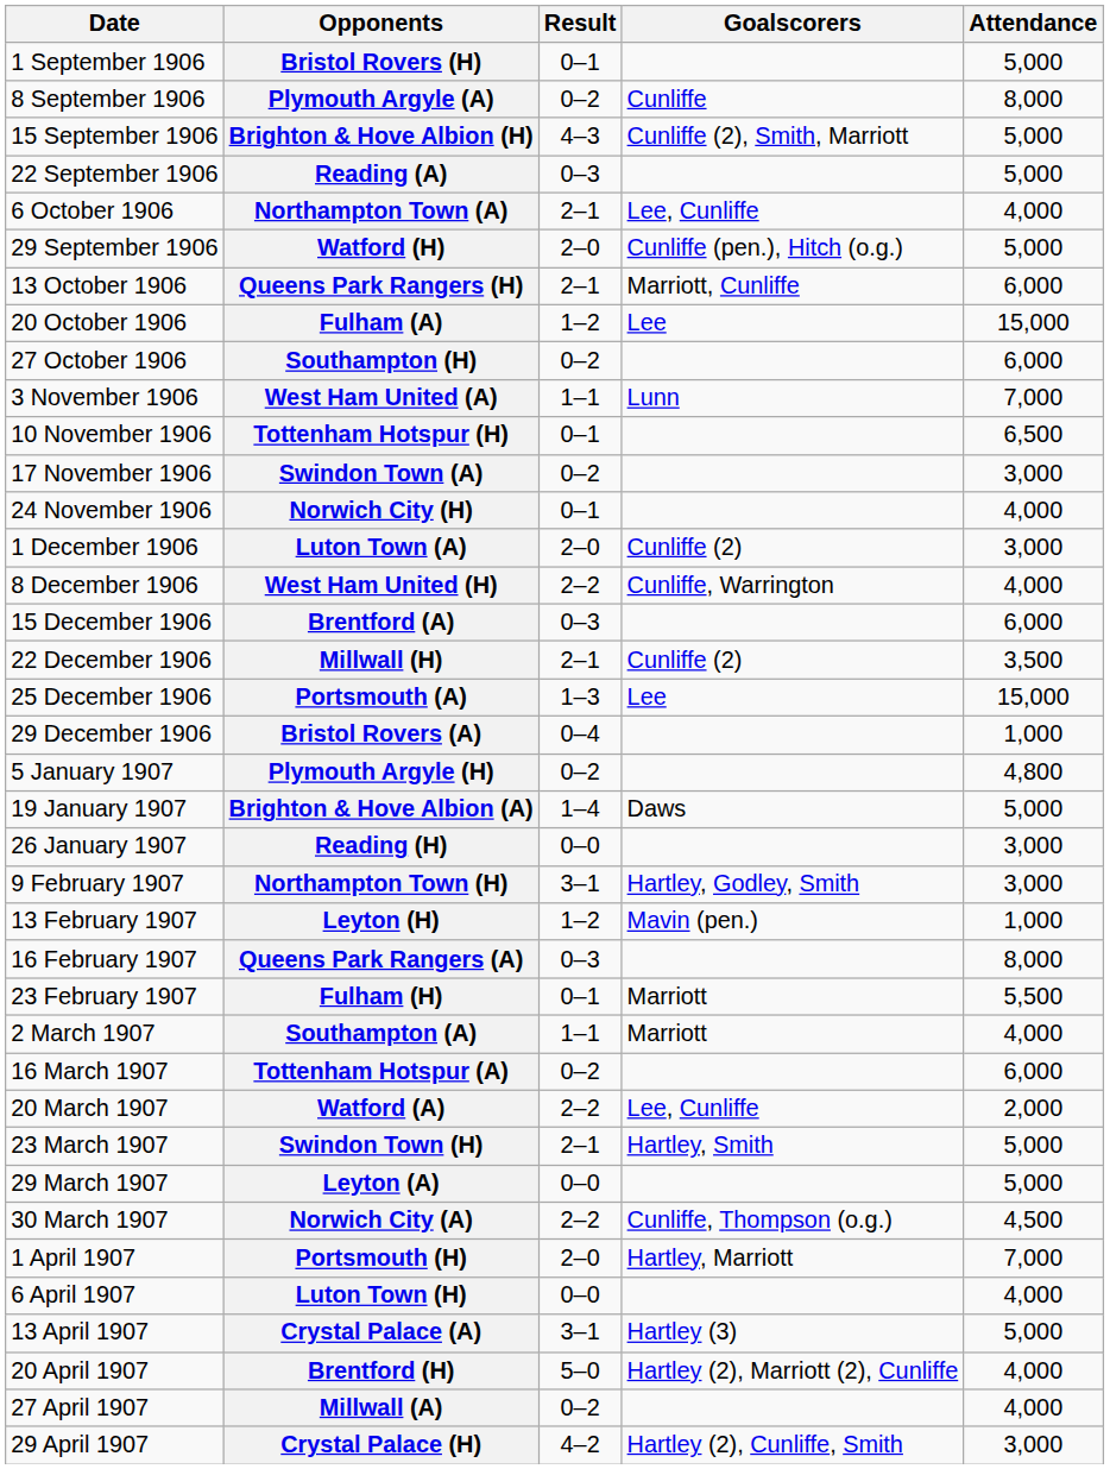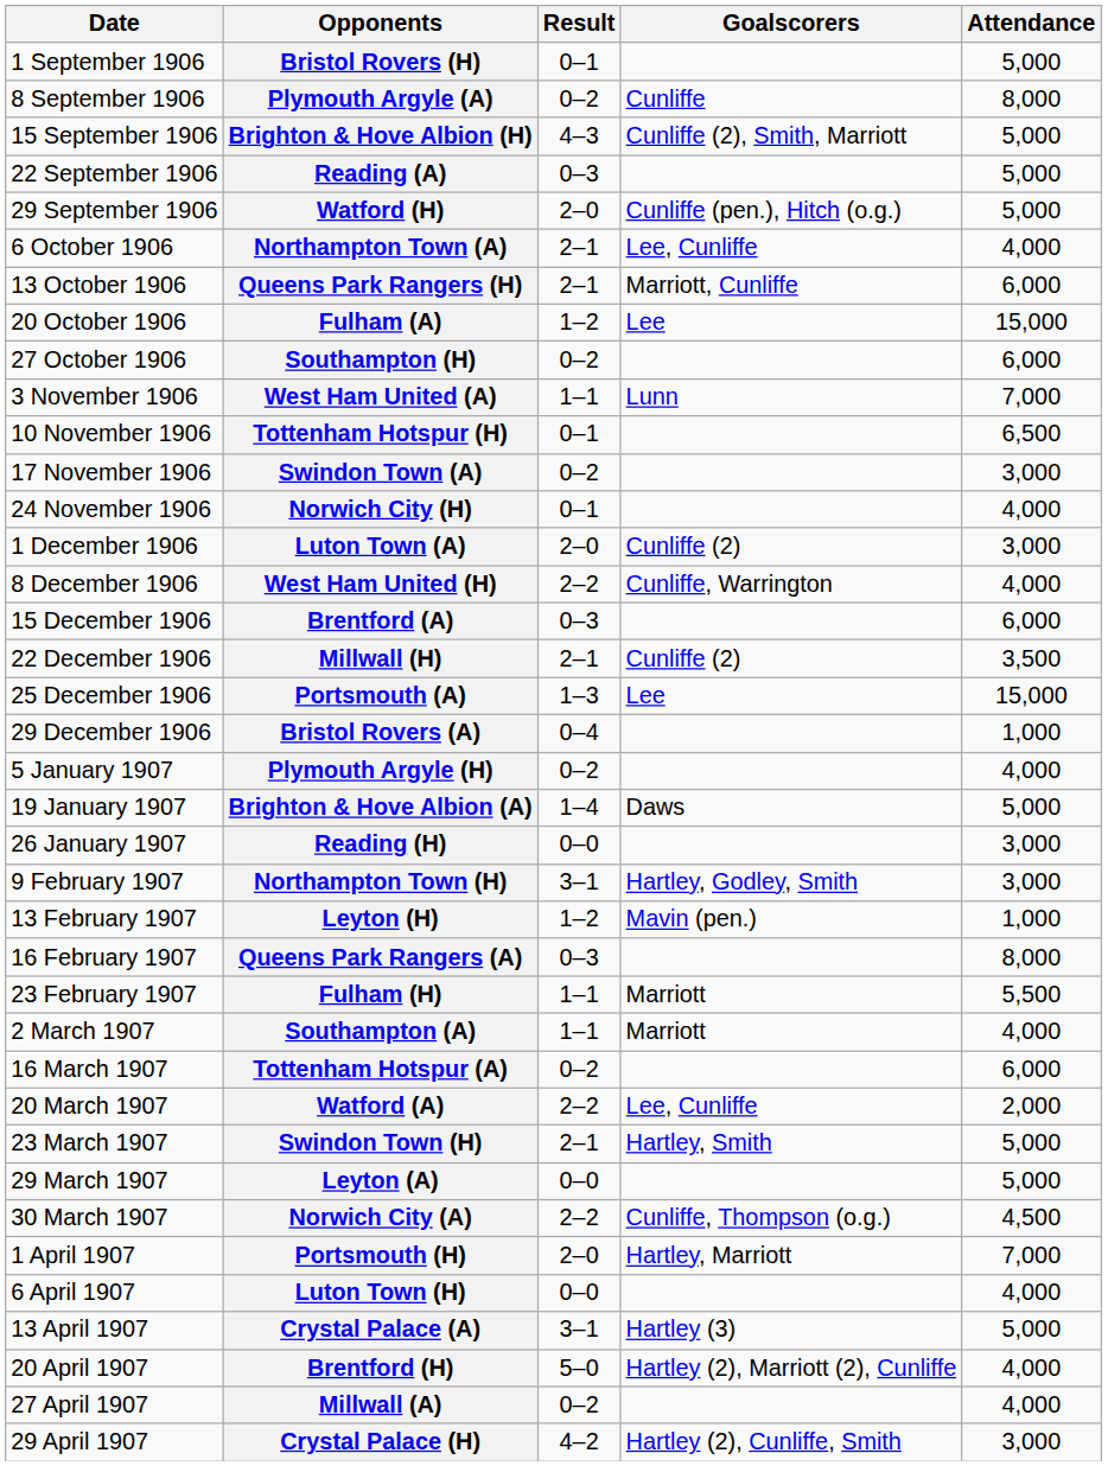rows swapped: Watford (H) <-> Northampton Town (A)
Plymouth Argyle (H) | Attendance: 4,800 -> 4,000
Fulham (H) | Result: 0–1 -> 1–1
